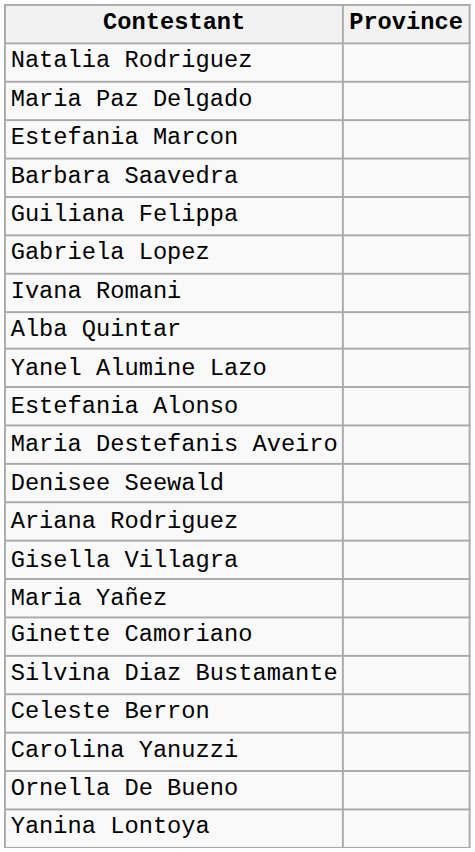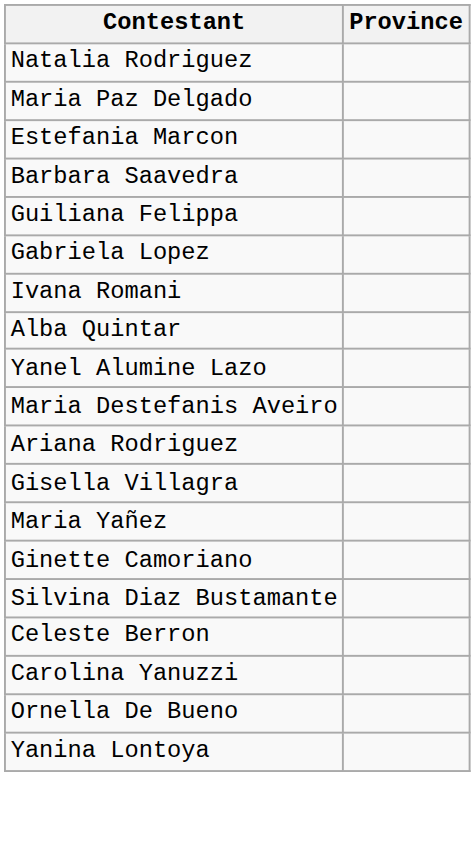- row: Estefania Alonso
- row: Denisee Seewald
